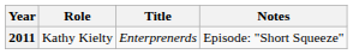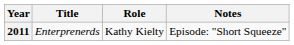columns swapped: Title <-> Role
